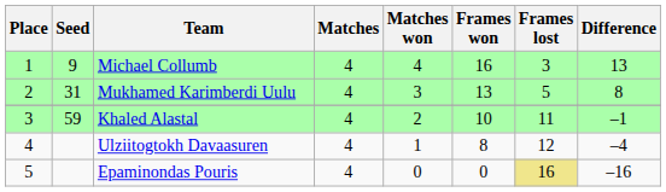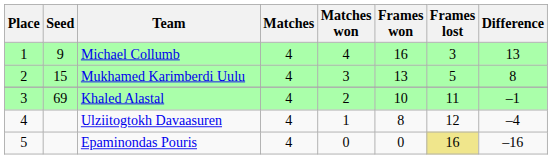Mukhamed Karimberdi Uulu | Seed: 31 -> 15
Khaled Alastal | Seed: 59 -> 69
